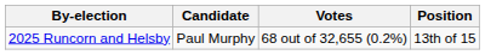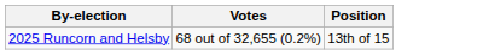- column: Candidate | Paul Murphy
